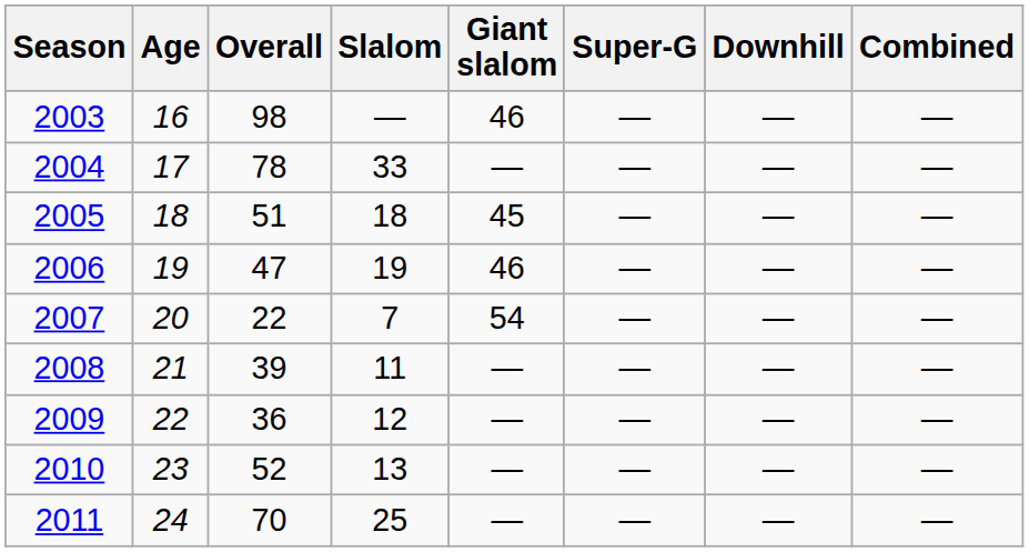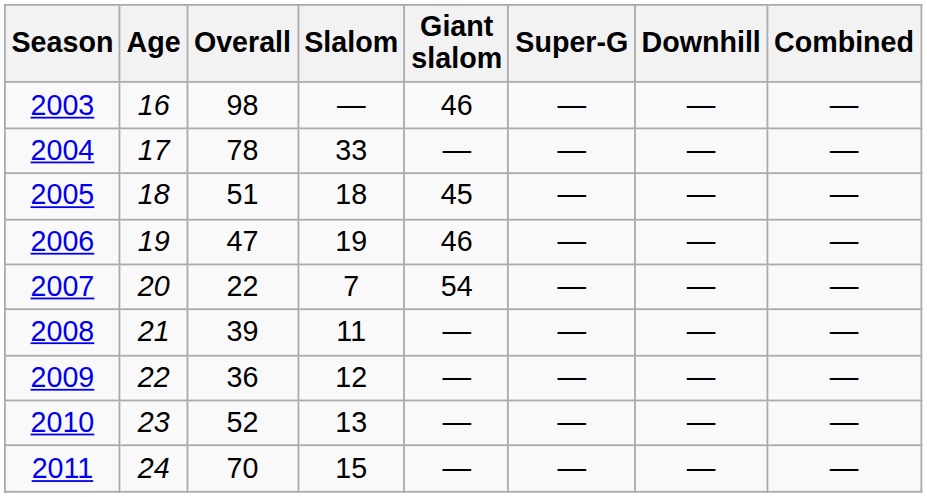2011 | Slalom: 25 -> 15
